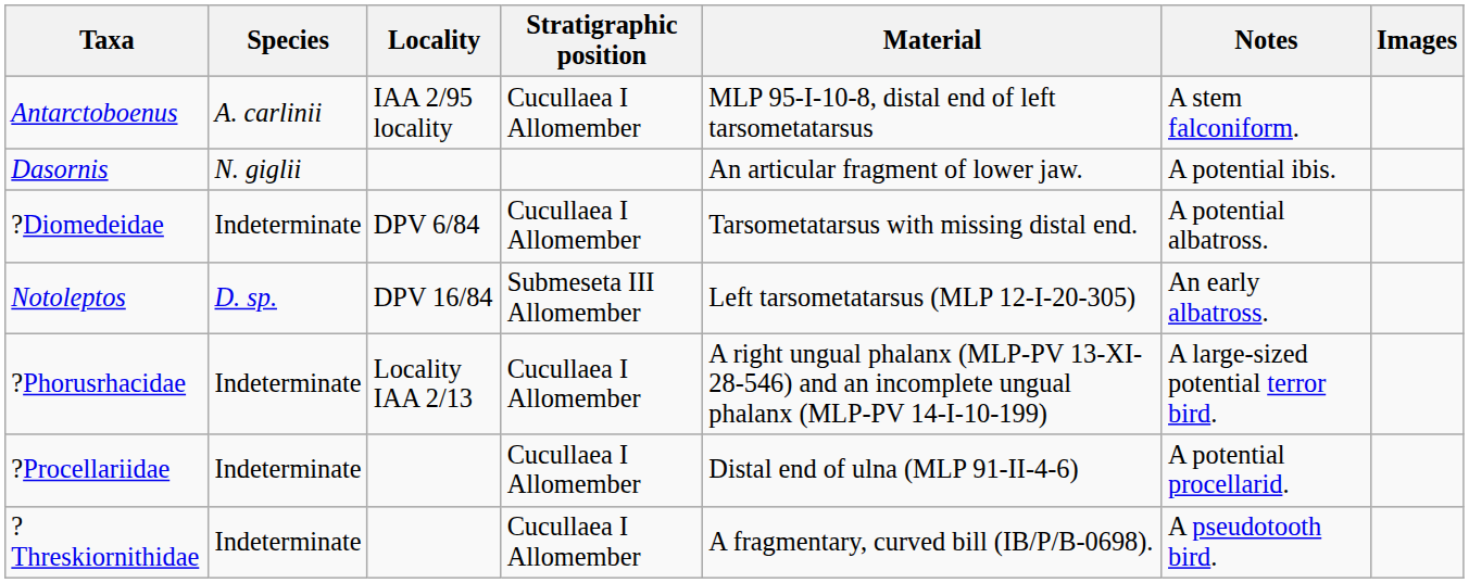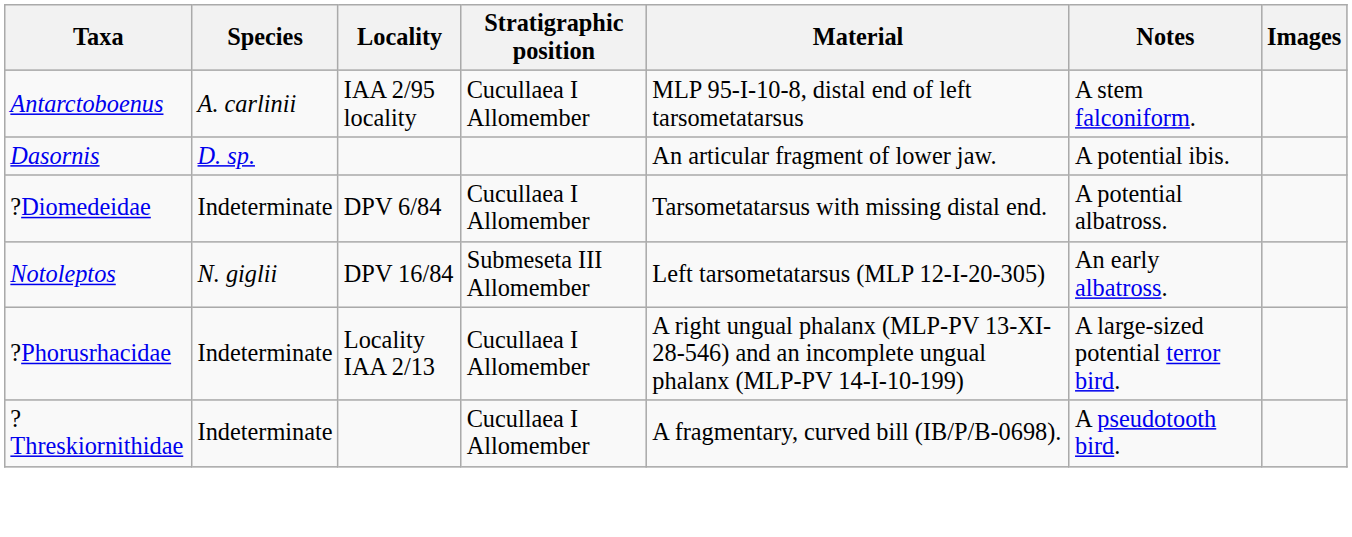Dasornis | Species: N. giglii -> D. sp.
Notoleptos | Species: D. sp. -> N. giglii
- row: ?Procellariidae | Indeterminate | Cucullaea I Allomember | Distal end of ulna (MLP 91-II-4-6) | A potential procellarid.
